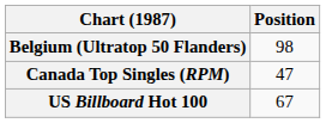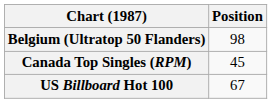Canada Top Singles (RPM) | Position: 47 -> 45
